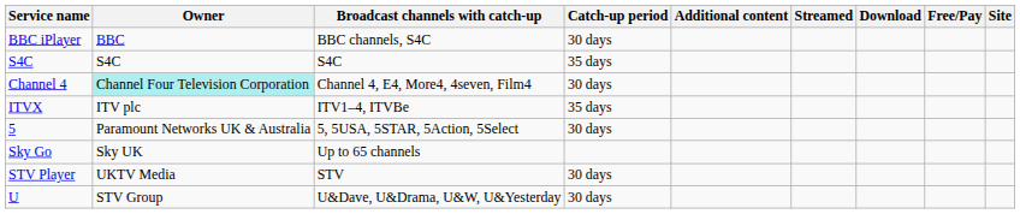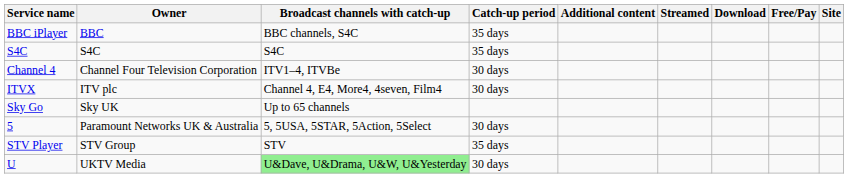BBC iPlayer | Catch-up period: 30 days -> 35 days
Channel 4 | Owner: paleturquoise background -> no background
Channel 4 | Broadcast channels with catch-up: Channel 4, E4, More4, 4seven, Film4 -> ITV1–4, ITVBe
ITVX | Broadcast channels with catch-up: ITV1–4, ITVBe -> Channel 4, E4, More4, 4seven, Film4
ITVX | Catch-up period: 35 days -> 30 days
rows swapped: 5 <-> Sky Go
STV Player | Owner: UKTV Media -> STV Group
STV Player | Catch-up period: 30 days -> 35 days
U | Owner: STV Group -> UKTV Media
U | Broadcast channels with catch-up: no background -> lightgreen background
